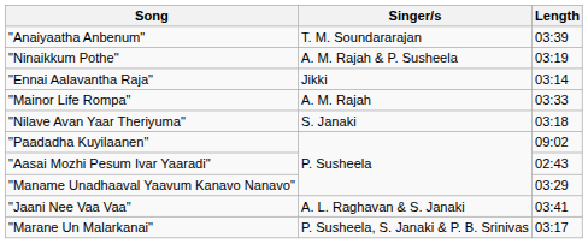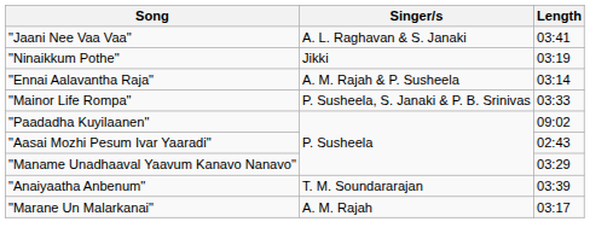rows swapped: "Anaiyaatha Anbenum" <-> "Jaani Nee Vaa Vaa"
"Ninaikkum Pothe" | Singer/s: A. M. Rajah & P. Susheela -> Jikki
"Ennai Aalavantha Raja" | Singer/s: Jikki -> A. M. Rajah & P. Susheela
"Mainor Life Rompa" | Singer/s: A. M. Rajah -> P. Susheela, S. Janaki & P. B. Srinivas
- row: "Nilave Avan Yaar Theriyuma" | S. Janaki | 03:18
"Marane Un Malarkanai" | Singer/s: P. Susheela, S. Janaki & P. B. Srinivas -> A. M. Rajah
